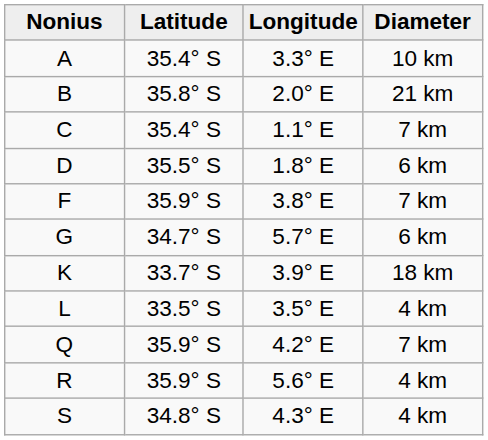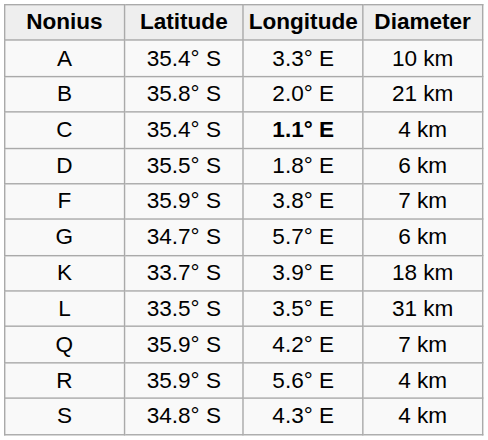C | Longitude: normal -> bold
C | Diameter: 7 km -> 4 km
L | Diameter: 4 km -> 31 km
